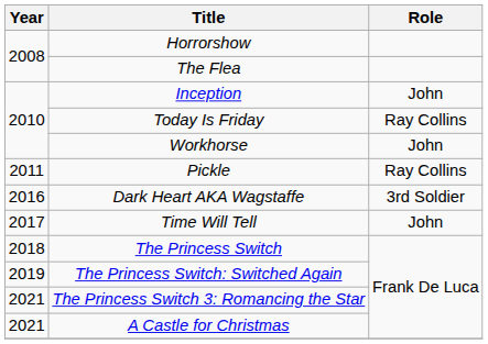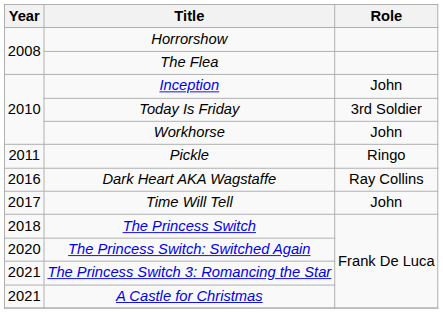Today Is Friday | Role: Ray Collins -> 3rd Soldier
Pickle | Role: Ray Collins -> Ringo
Dark Heart AKA Wagstaffe | Role: 3rd Soldier -> Ray Collins
The Princess Switch: Switched Again | Year: 2019 -> 2020
